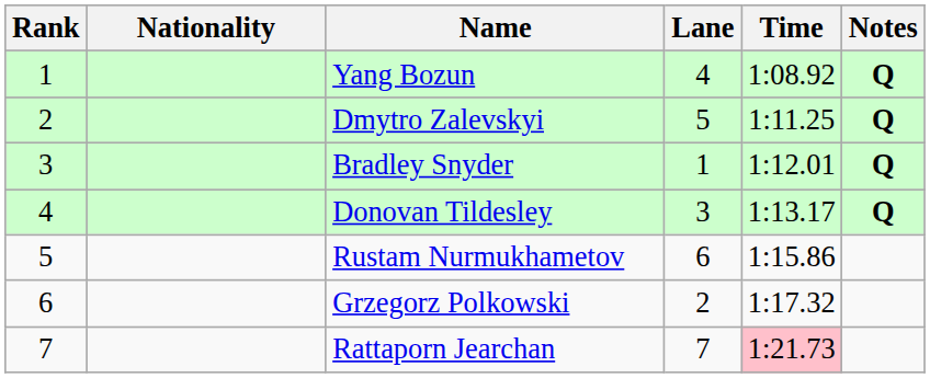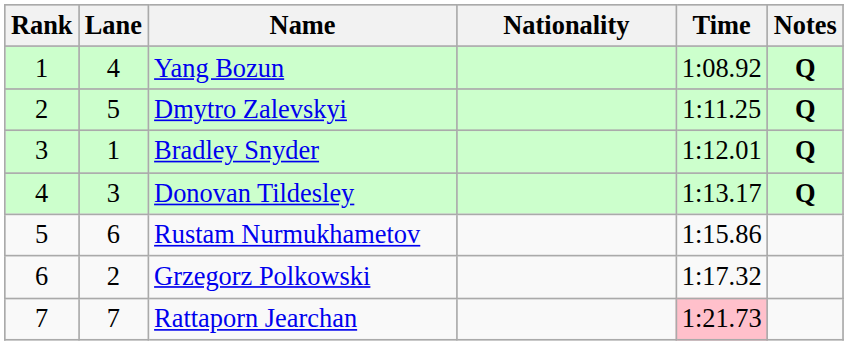columns swapped: Lane <-> Nationality
